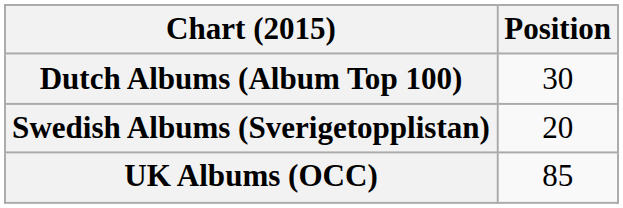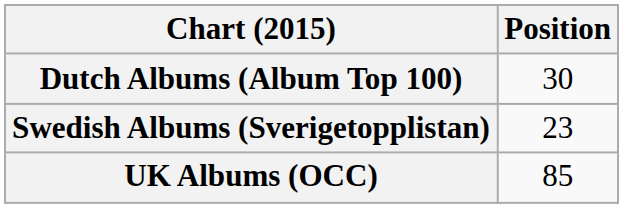Swedish Albums (Sverigetopplistan) | Position: 20 -> 23
